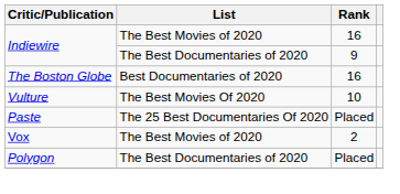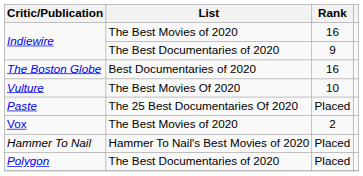+ row: Hammer To Nail | Hammer To Nail's Best Movies of 2020 | Placed
